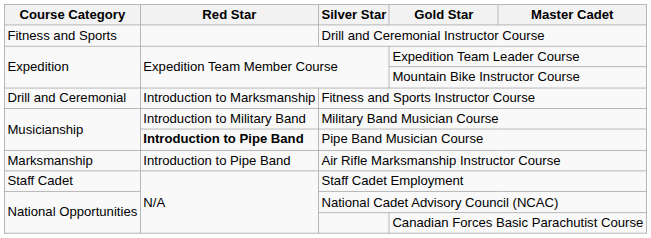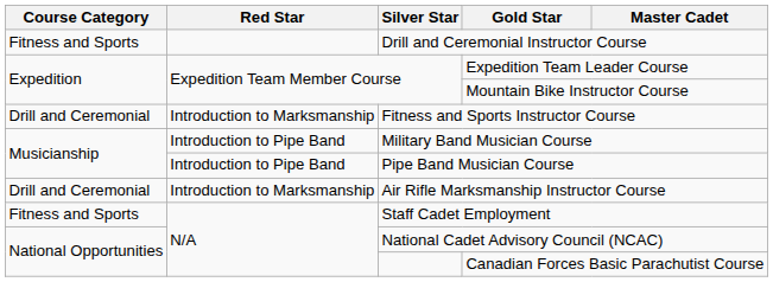Military Band Musician Course | Red Star: Introduction to Military Band -> Introduction to Pipe Band
Pipe Band Musician Course | Red Star: bold -> normal
Air Rifle Marksmanship Instructor Course | Course Category: Marksmanship -> Drill and Ceremonial
Air Rifle Marksmanship Instructor Course | Red Star: Introduction to Pipe Band -> Introduction to Marksmanship
Staff Cadet Employment | Course Category: Staff Cadet -> Fitness and Sports
